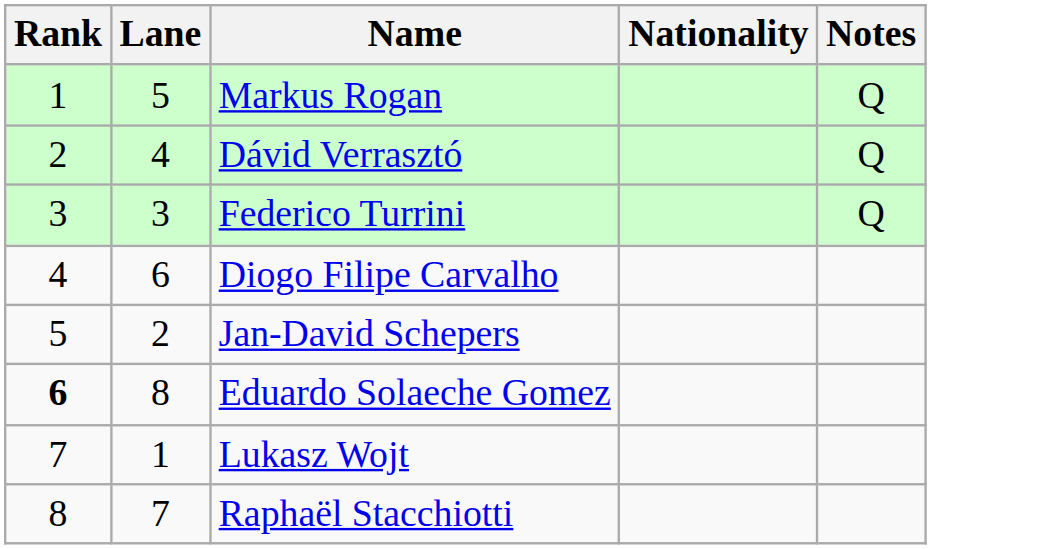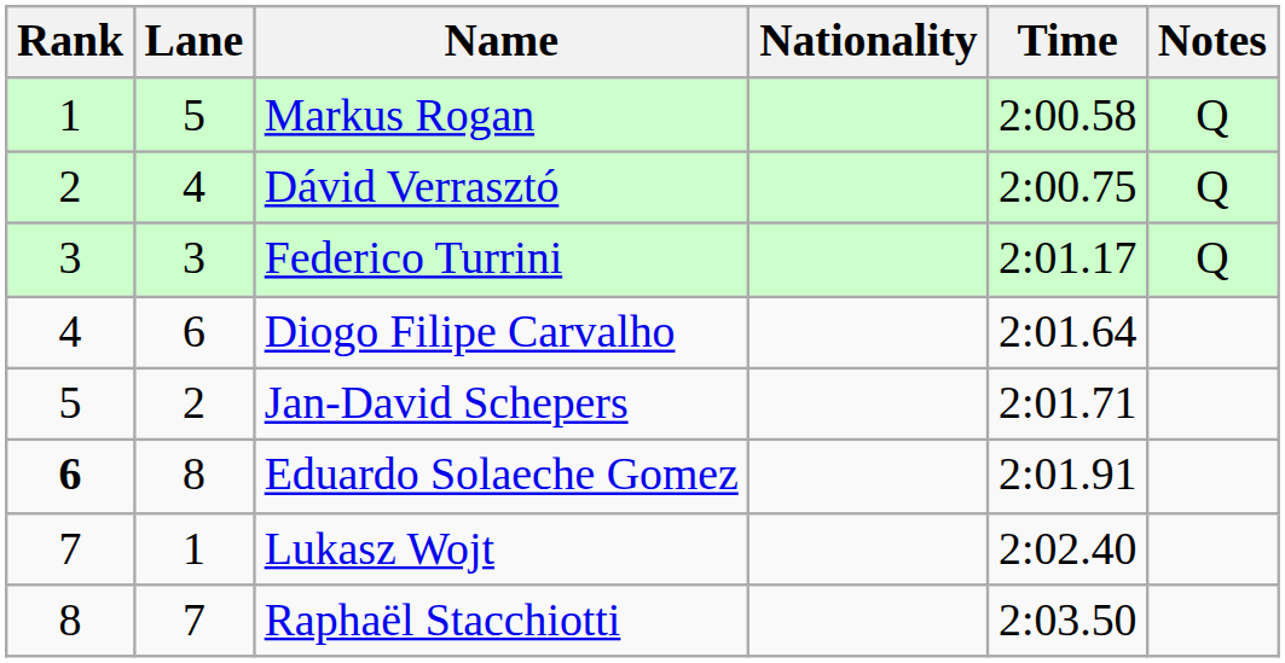+ column: Time | 2:00.58 | 2:00.75 | 2:01.17 | 2:01.64 | 2:01.71 | 2:01.91 | 2:02.40 | 2:03.50
